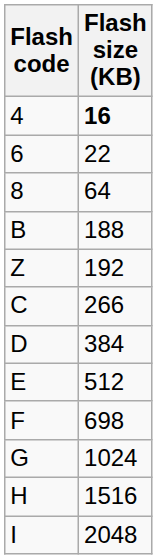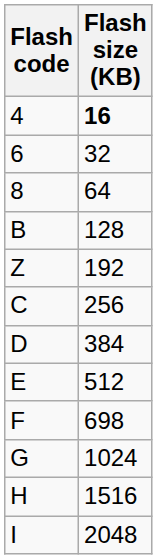6 | Flash size (KB): 22 -> 32
B | Flash size (KB): 188 -> 128
C | Flash size (KB): 266 -> 256
